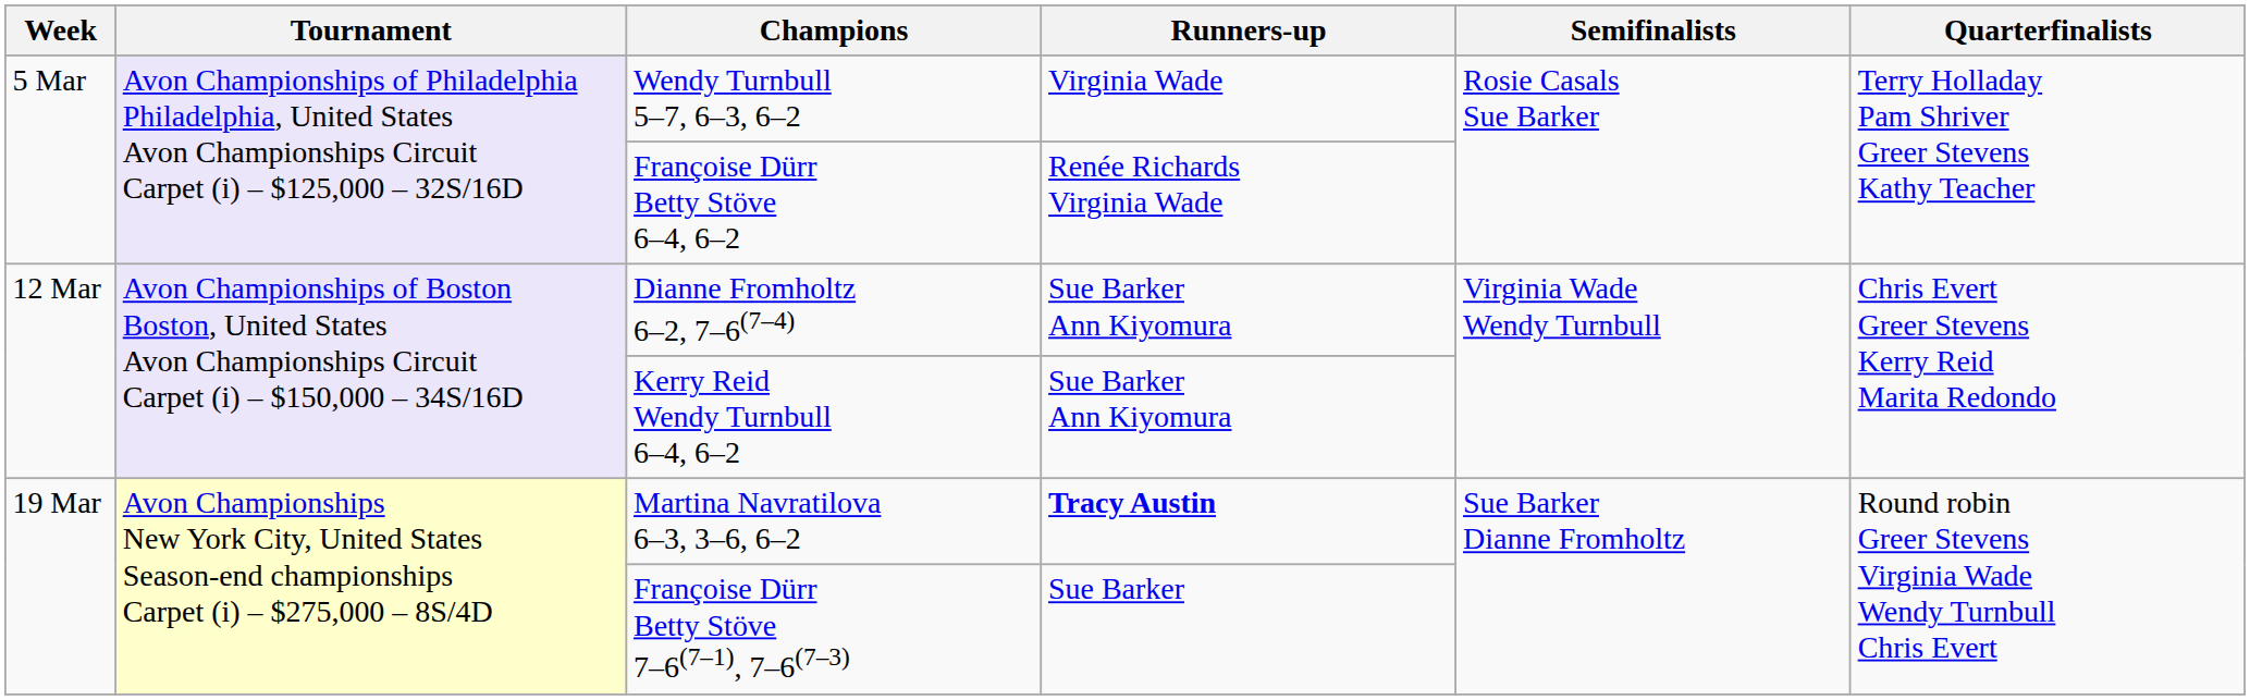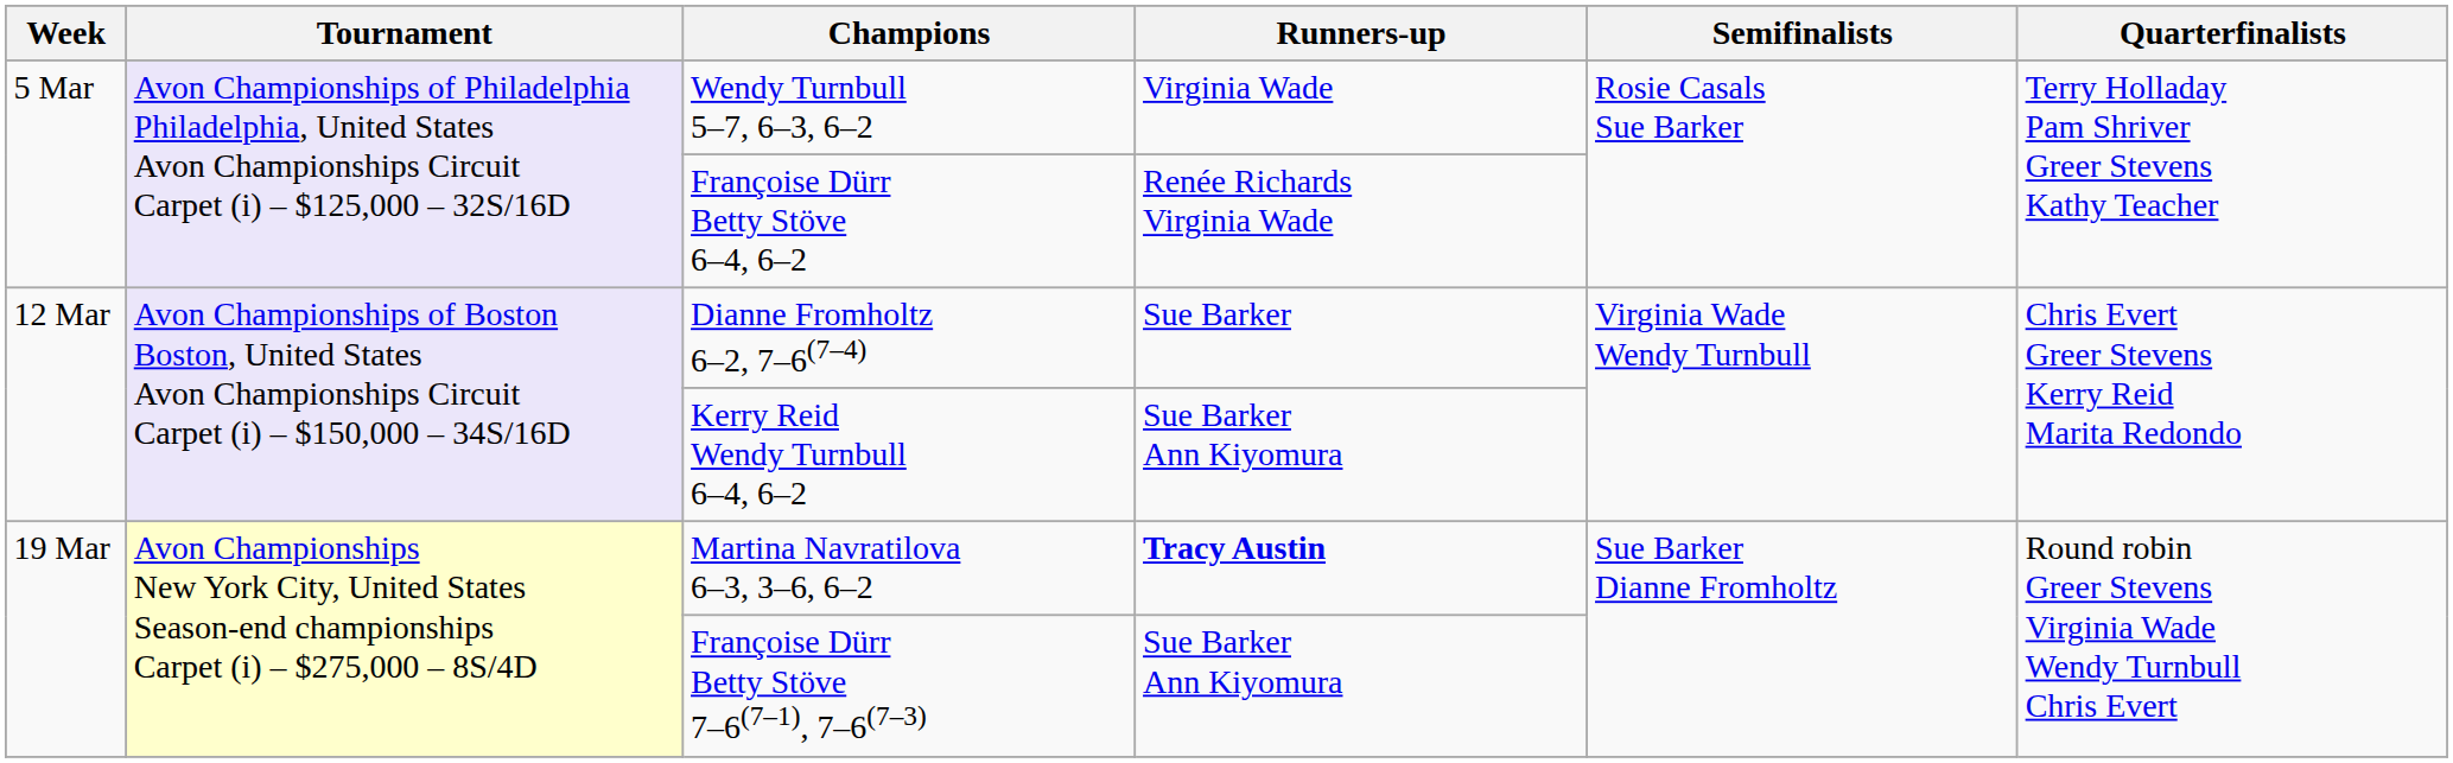Dianne Fromholtz 6–2, 7–6(7–4) | Runners-up: Sue Barker Ann Kiyomura -> Sue Barker
Françoise Dürr Betty Stöve 7–6(7–1), 7–6(7–3) | Runners-up: Sue Barker -> Sue Barker Ann Kiyomura
